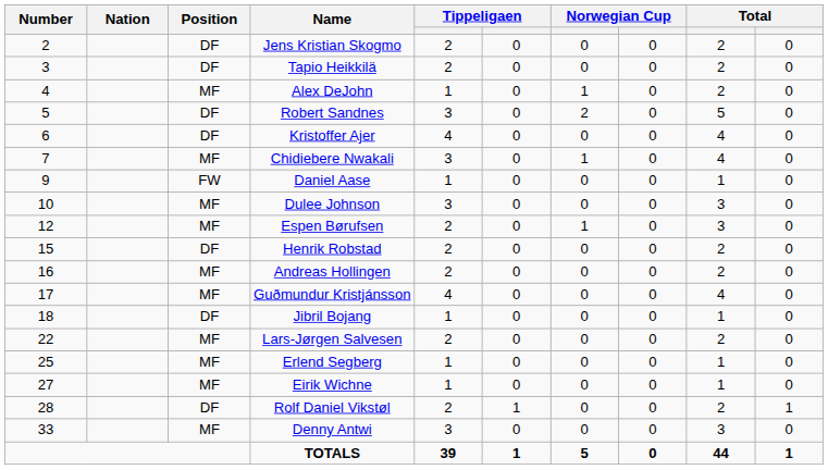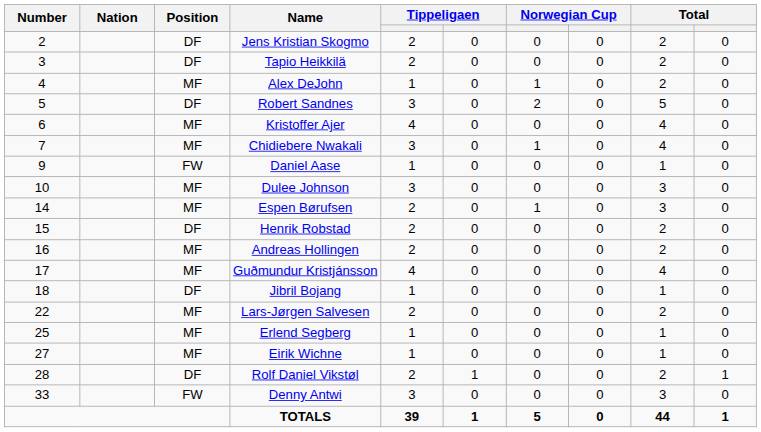Kristoffer Ajer | Position: DF -> MF
Espen Børufsen | Number: 12 -> 14
Denny Antwi | Position: MF -> FW
